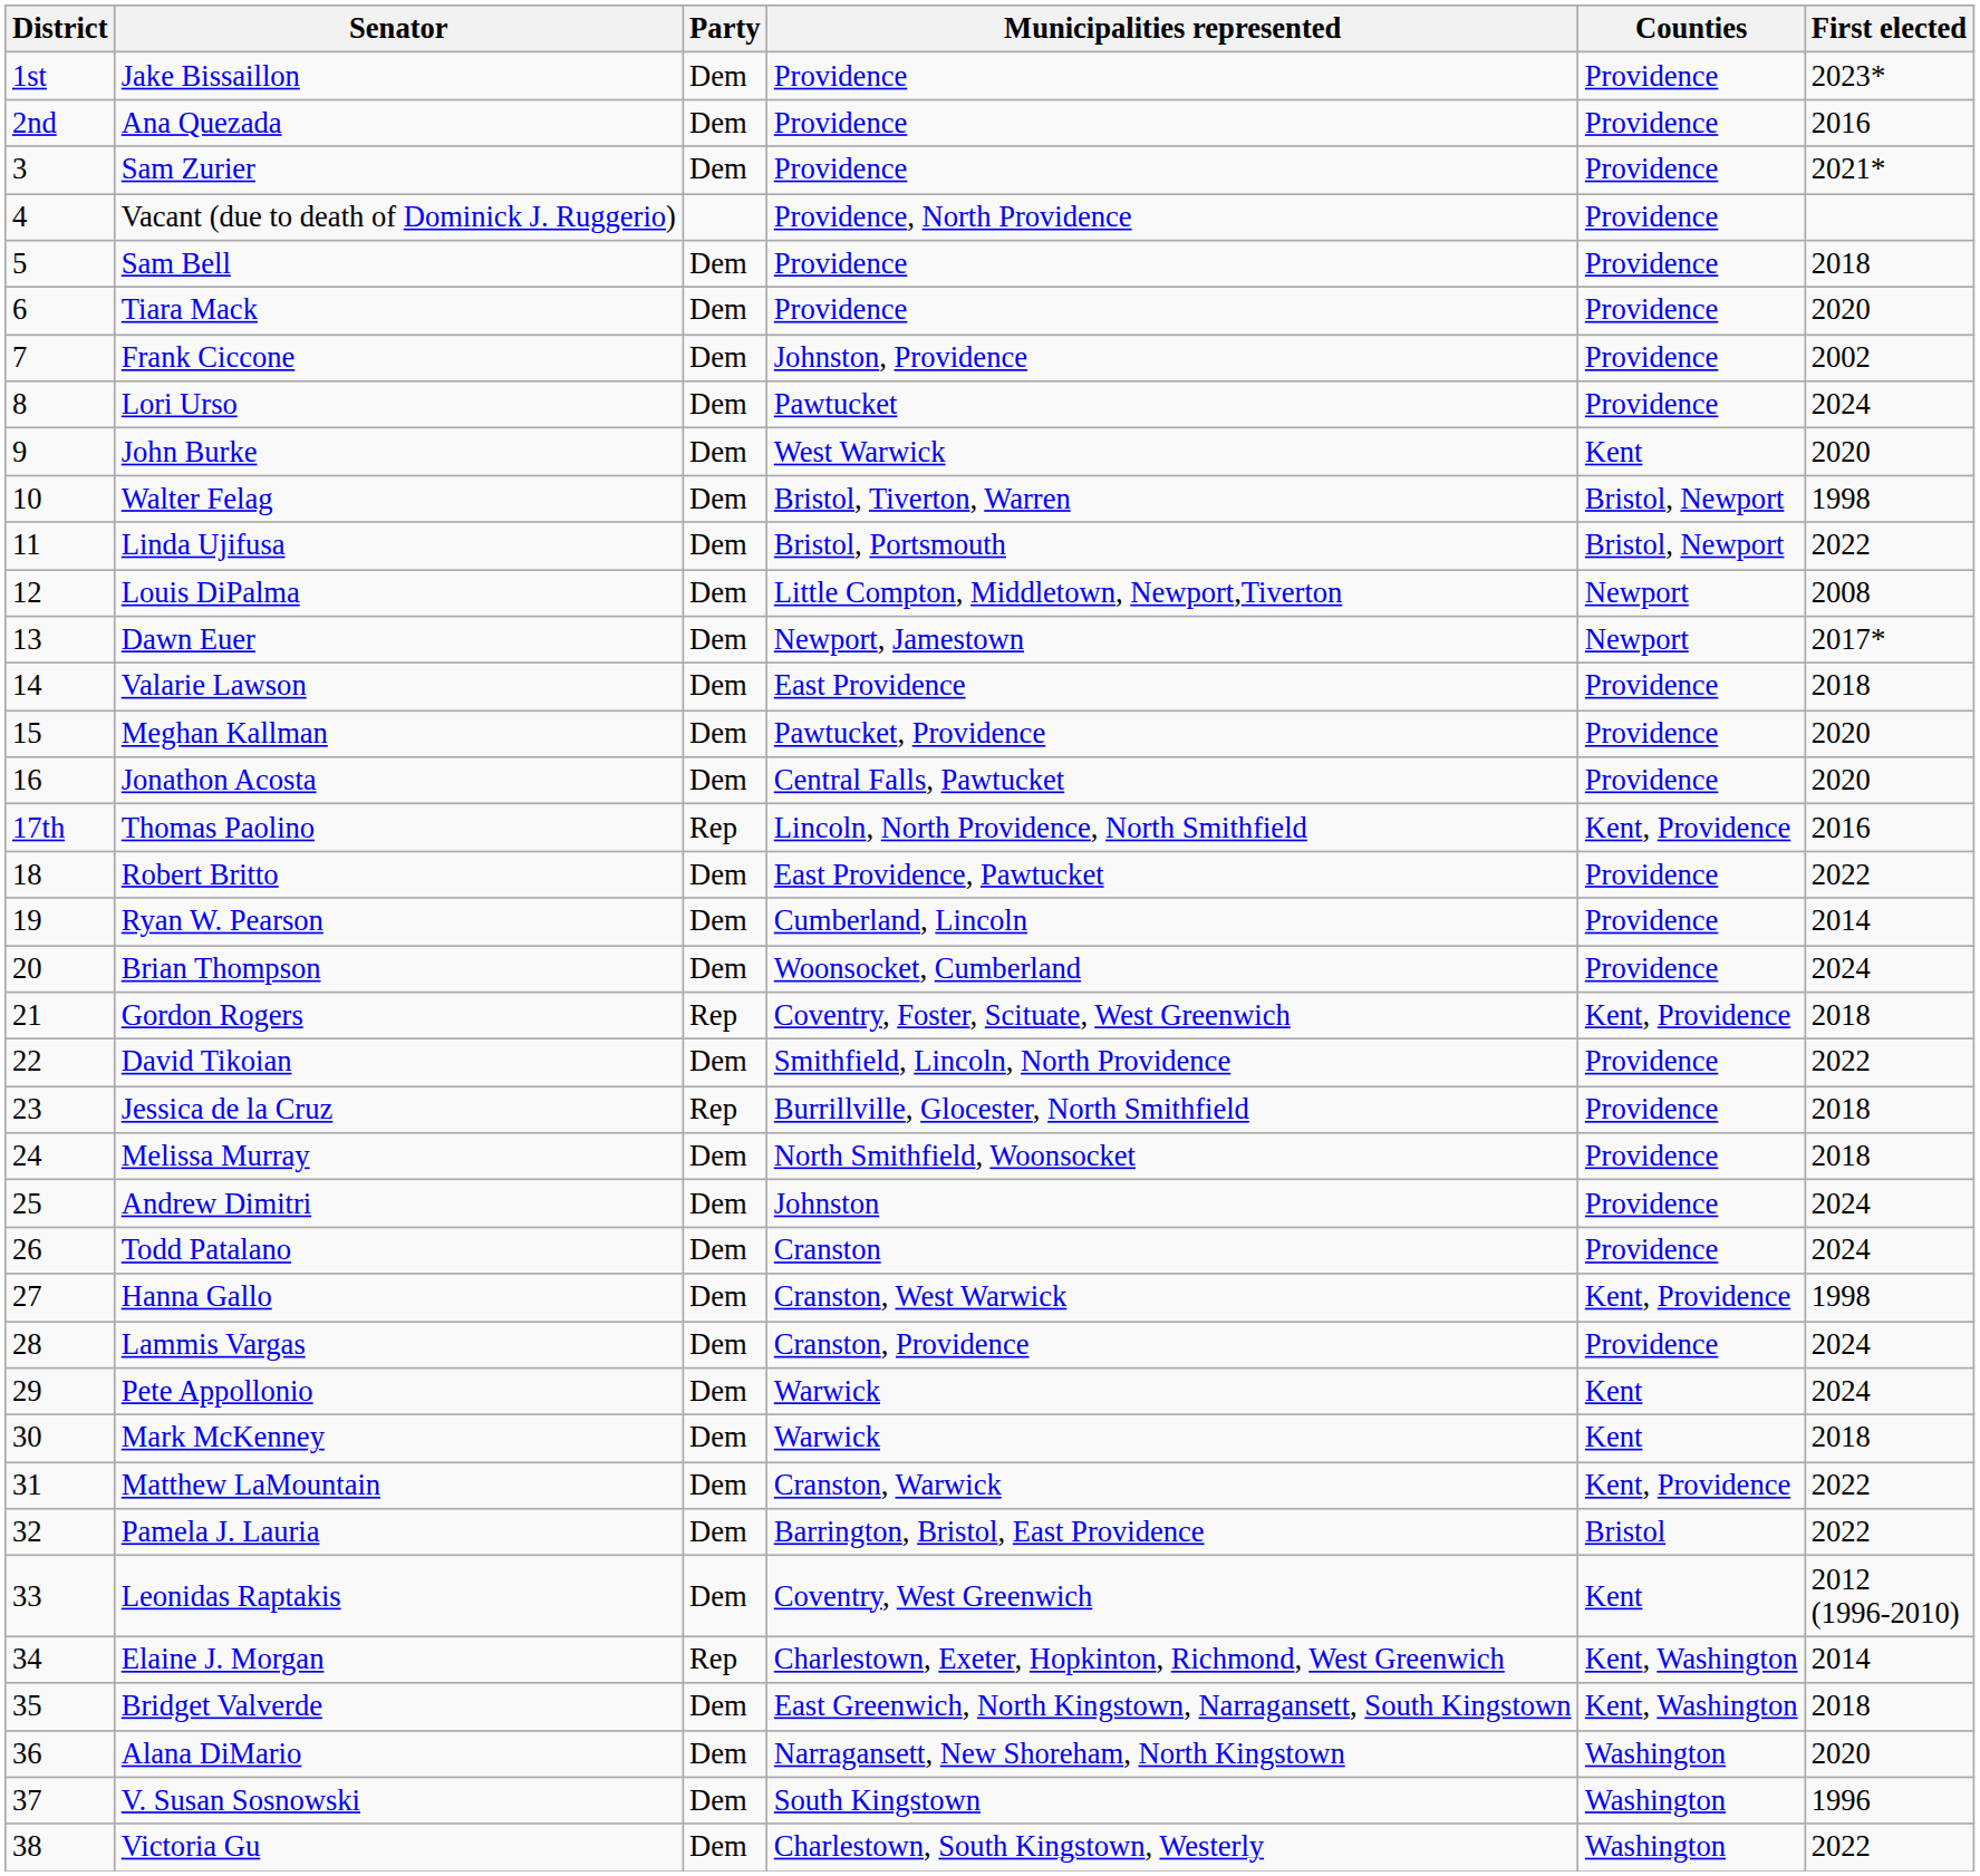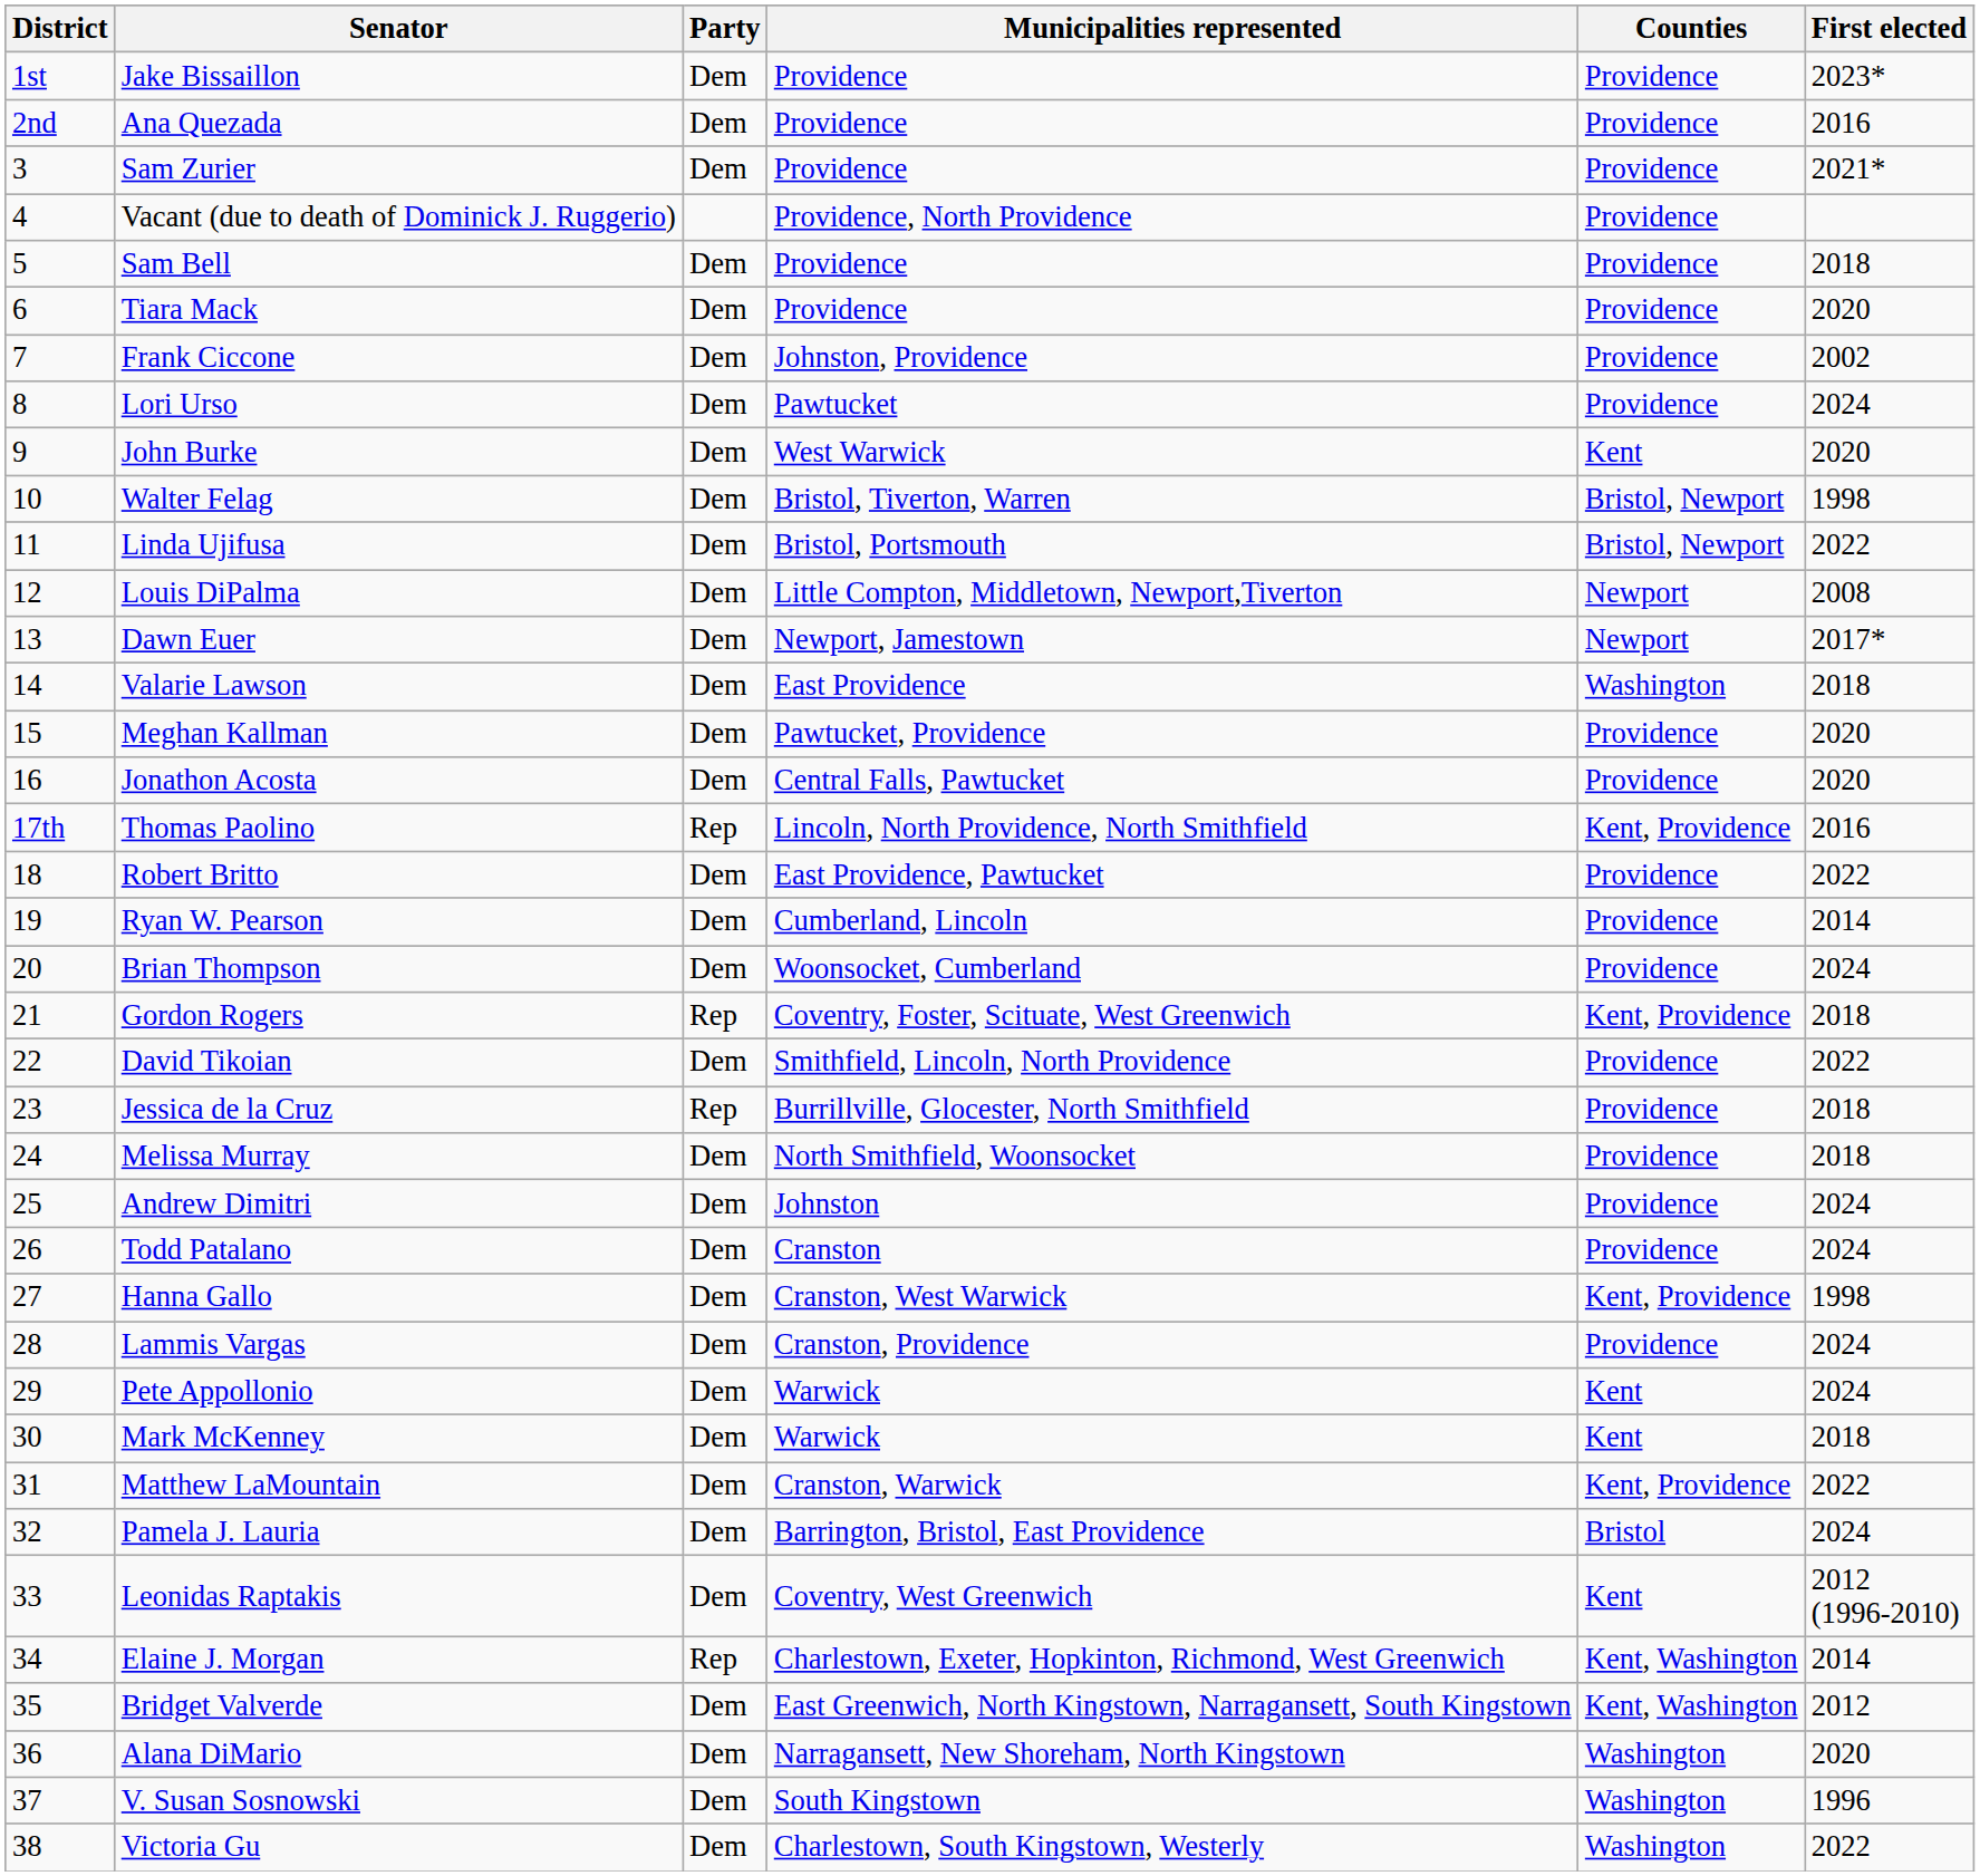Valarie Lawson | Counties: Providence -> Washington
Pamela J. Lauria | First elected: 2022 -> 2024
Bridget Valverde | First elected: 2018 -> 2012
